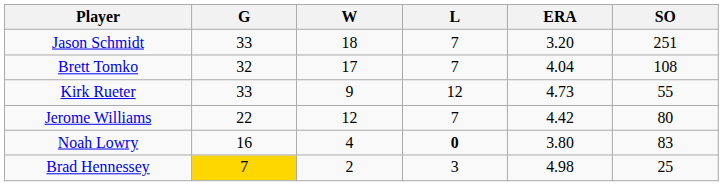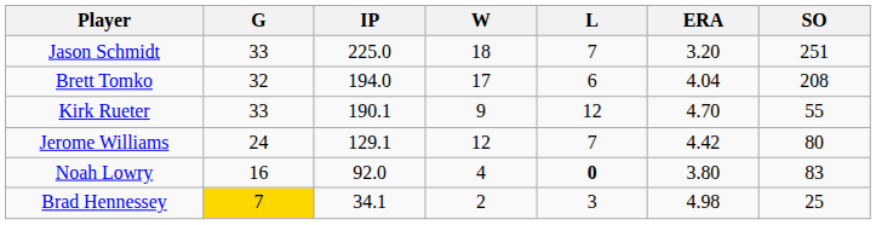+ column: IP | 225.0 | 194.0 | 190.1 | 129.1 | 92.0 | 34.1
Brett Tomko | L: 7 -> 6
Brett Tomko | SO: 108 -> 208
Kirk Rueter | ERA: 4.73 -> 4.70
Jerome Williams | G: 22 -> 24
